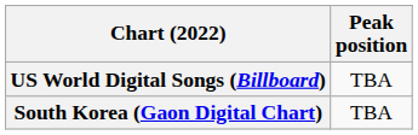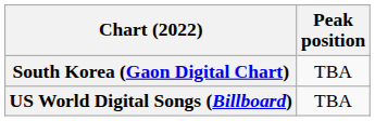rows swapped: South Korea (Gaon Digital Chart) <-> US World Digital Songs (Billboard)
